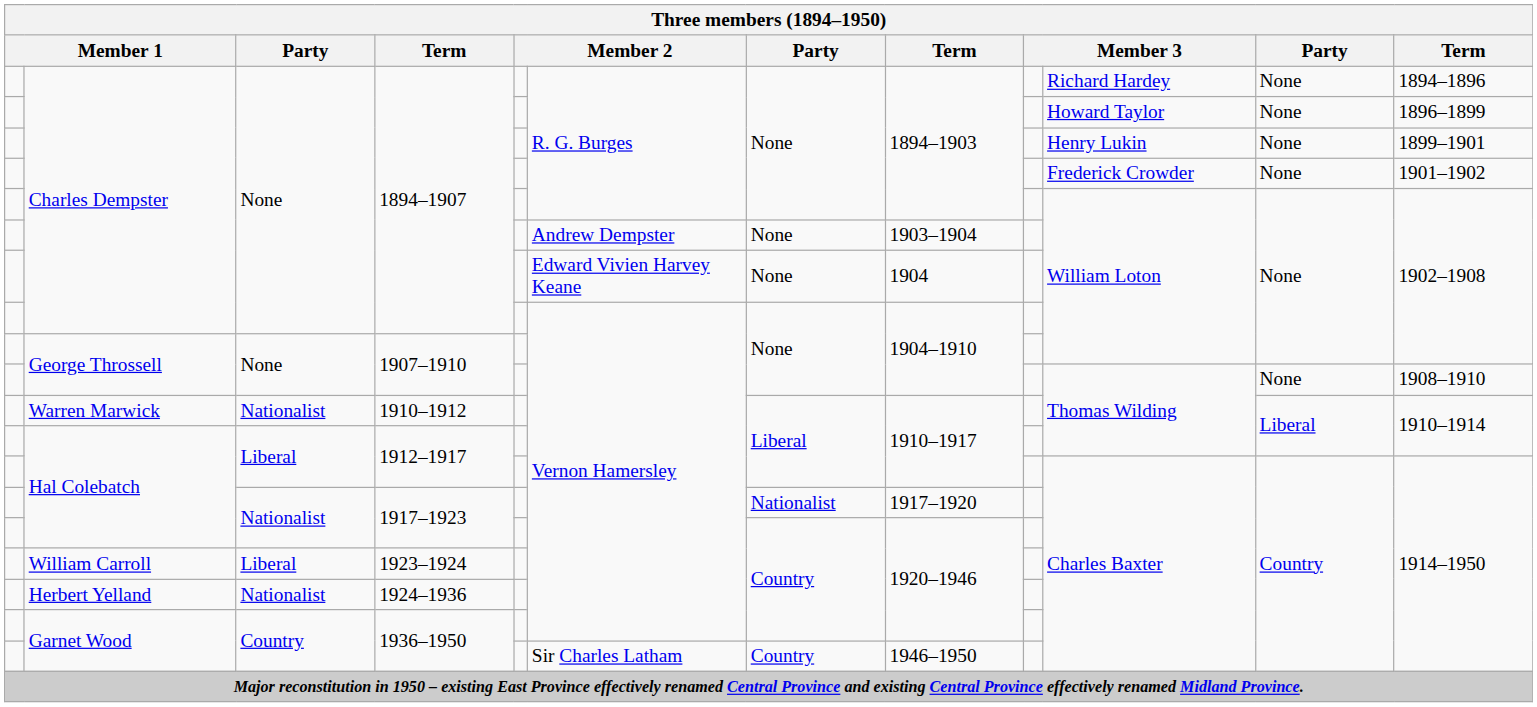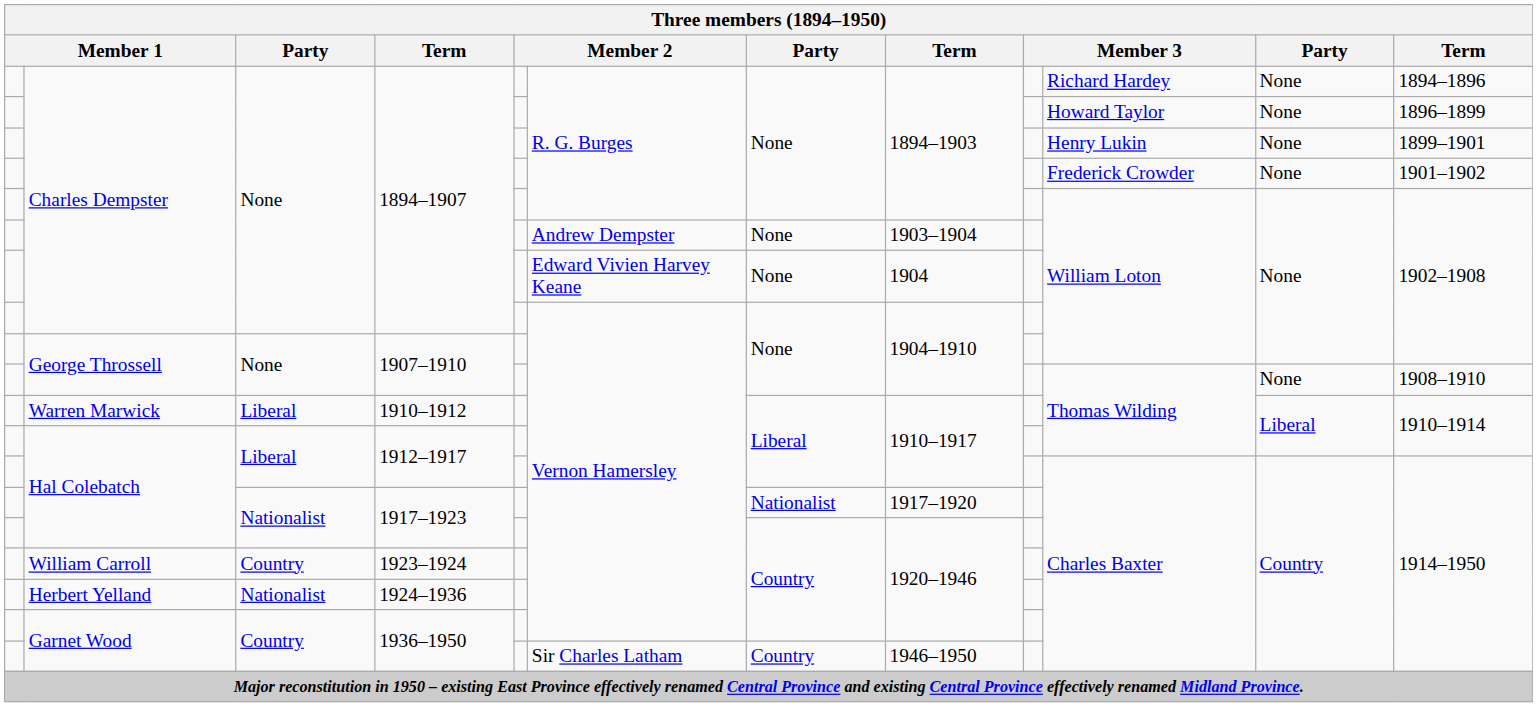1910–1912 | column 3: Nationalist -> Liberal
1923–1924 | column 3: Liberal -> Country
